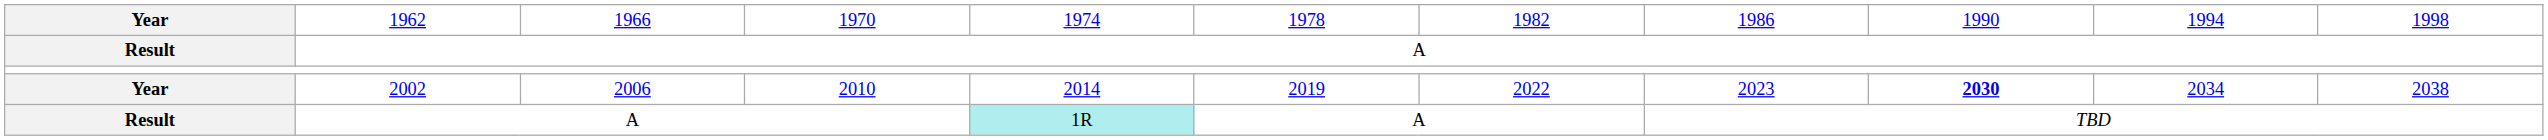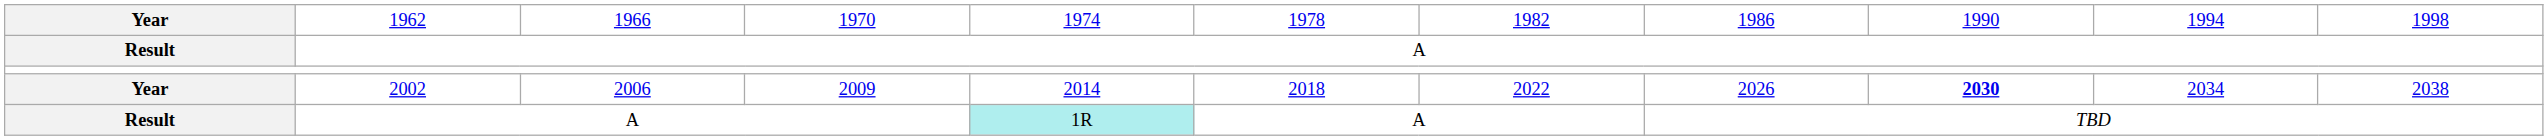Year / 2002 | column 4: 2010 -> 2009
Year / 2002 | column 6: 2019 -> 2018
Year / 2002 | column 8: 2023 -> 2026
